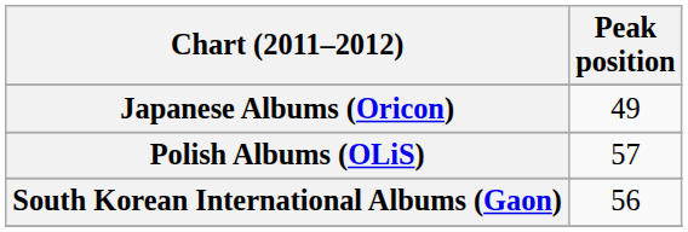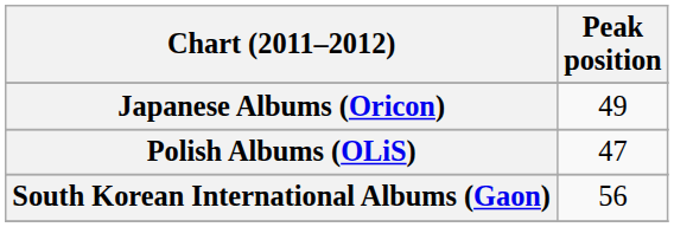Polish Albums (OLiS) | Peak position: 57 -> 47
